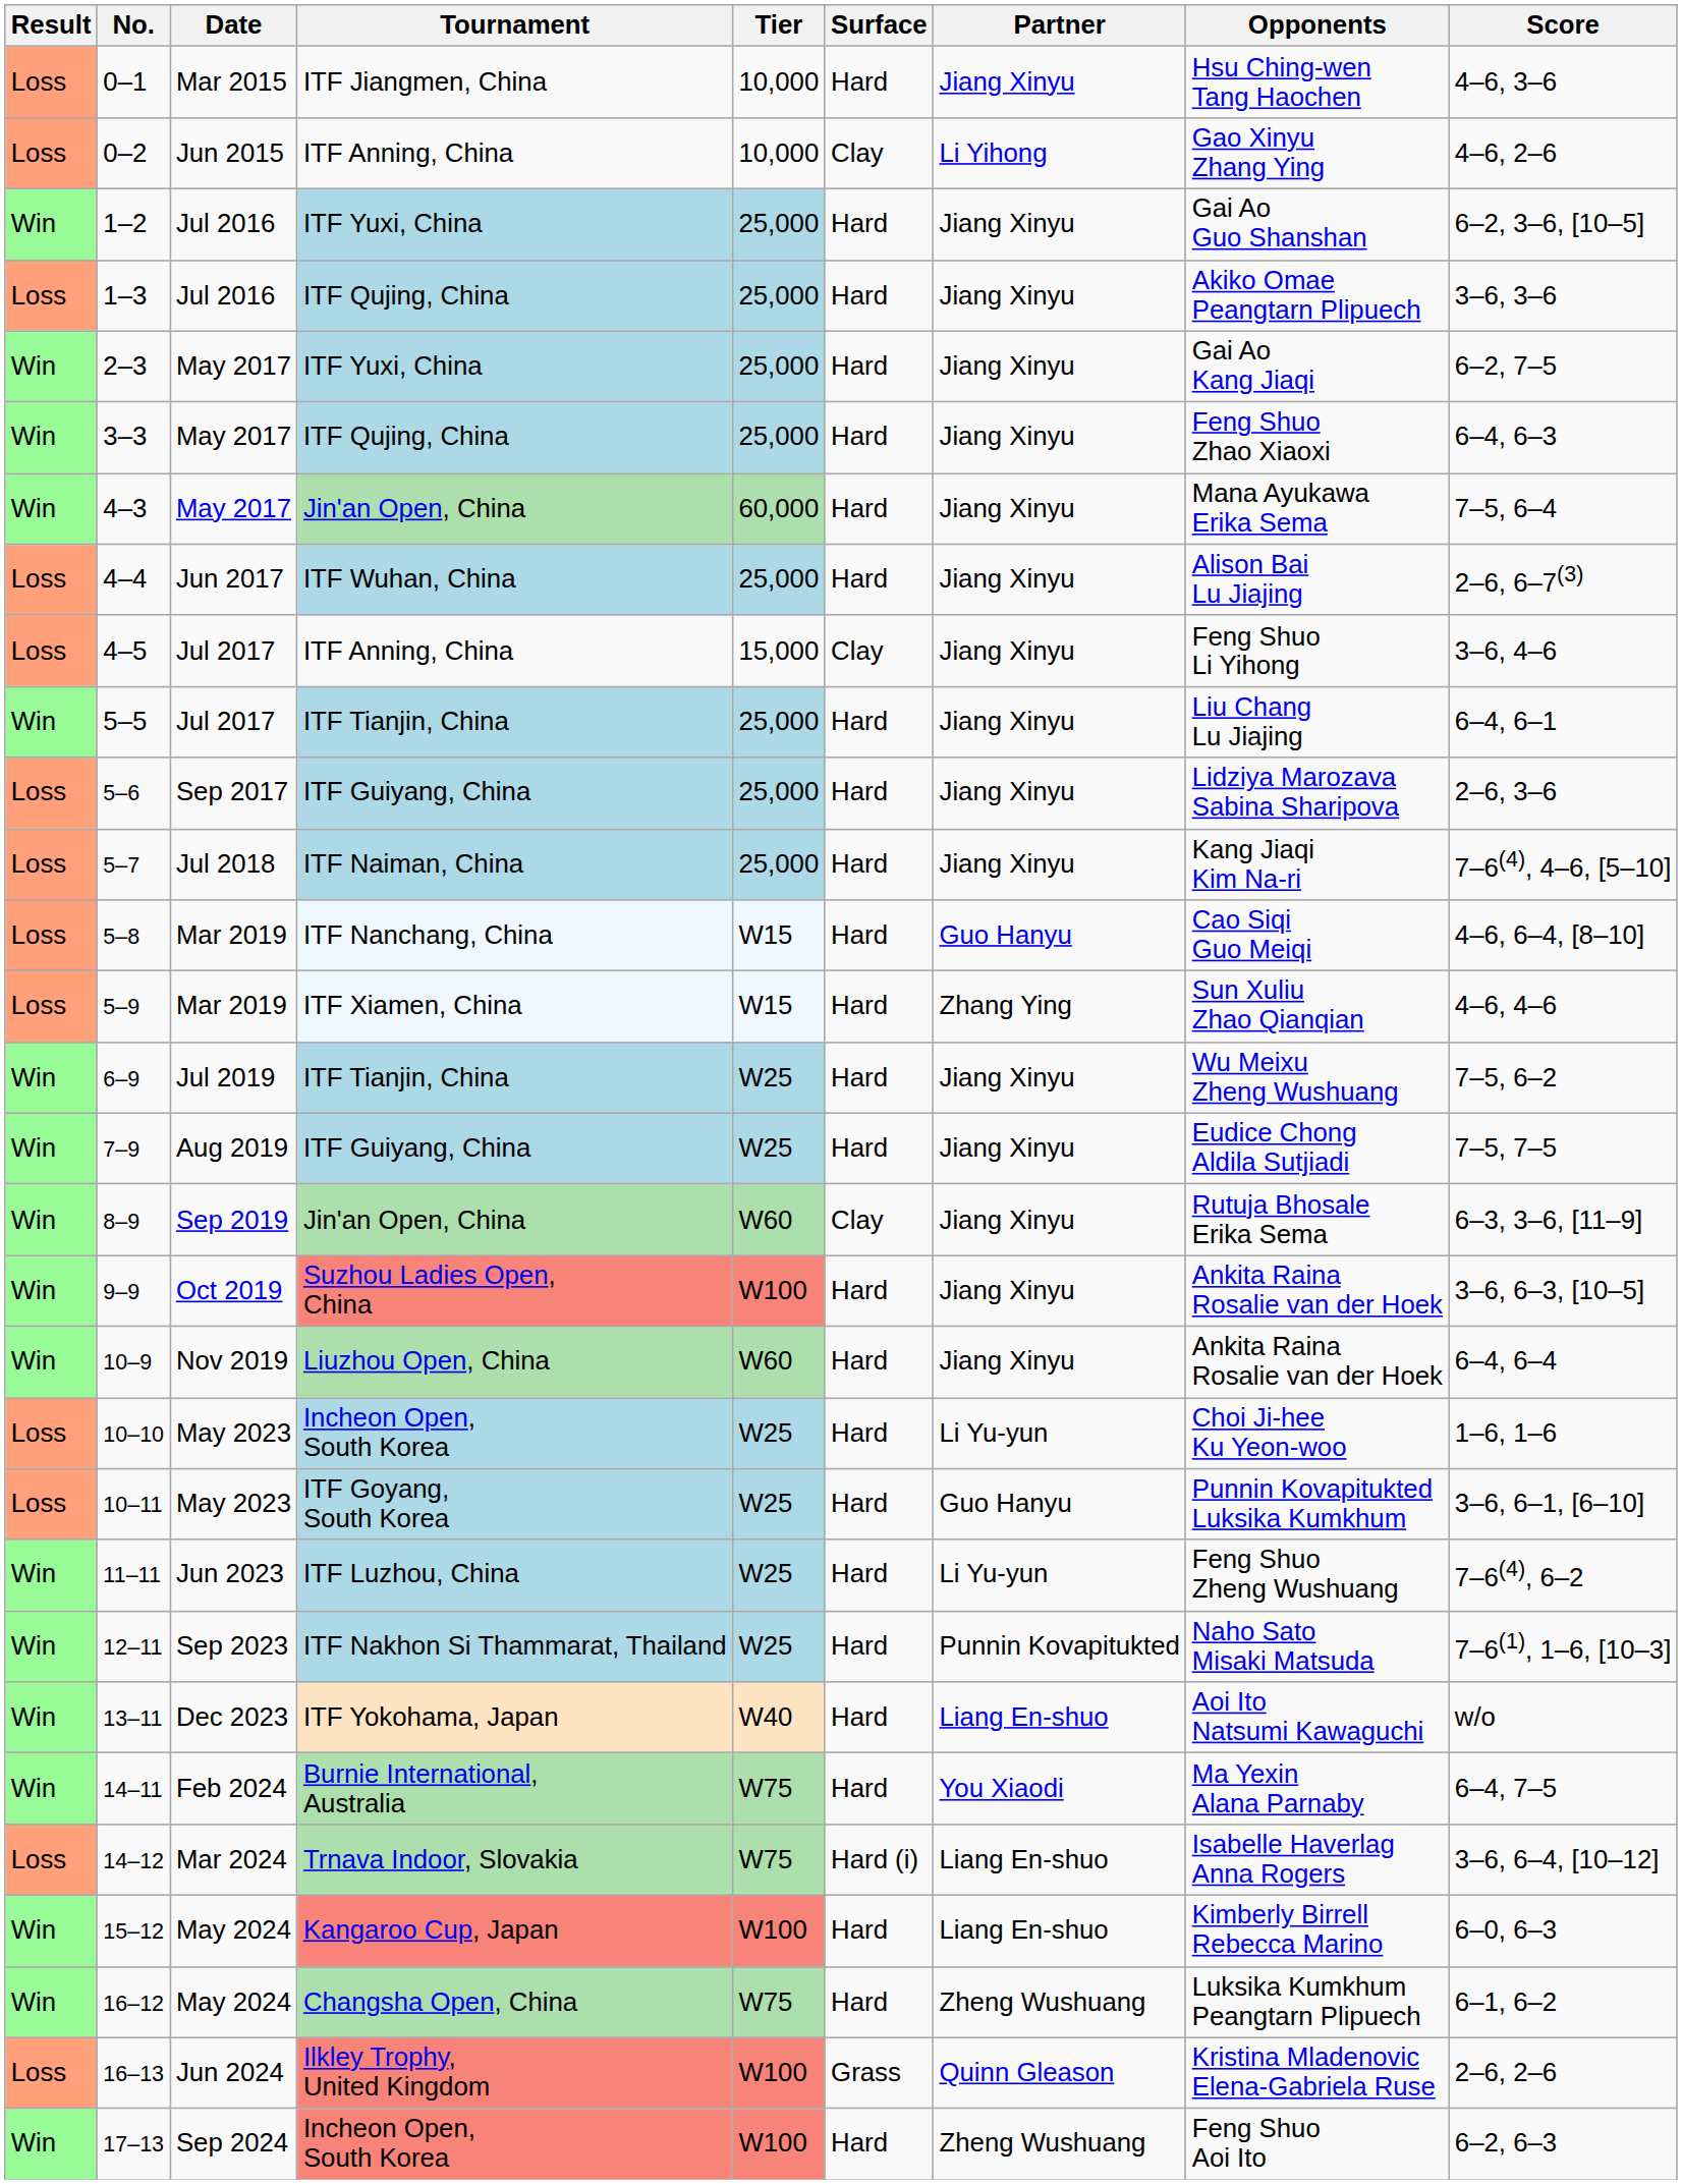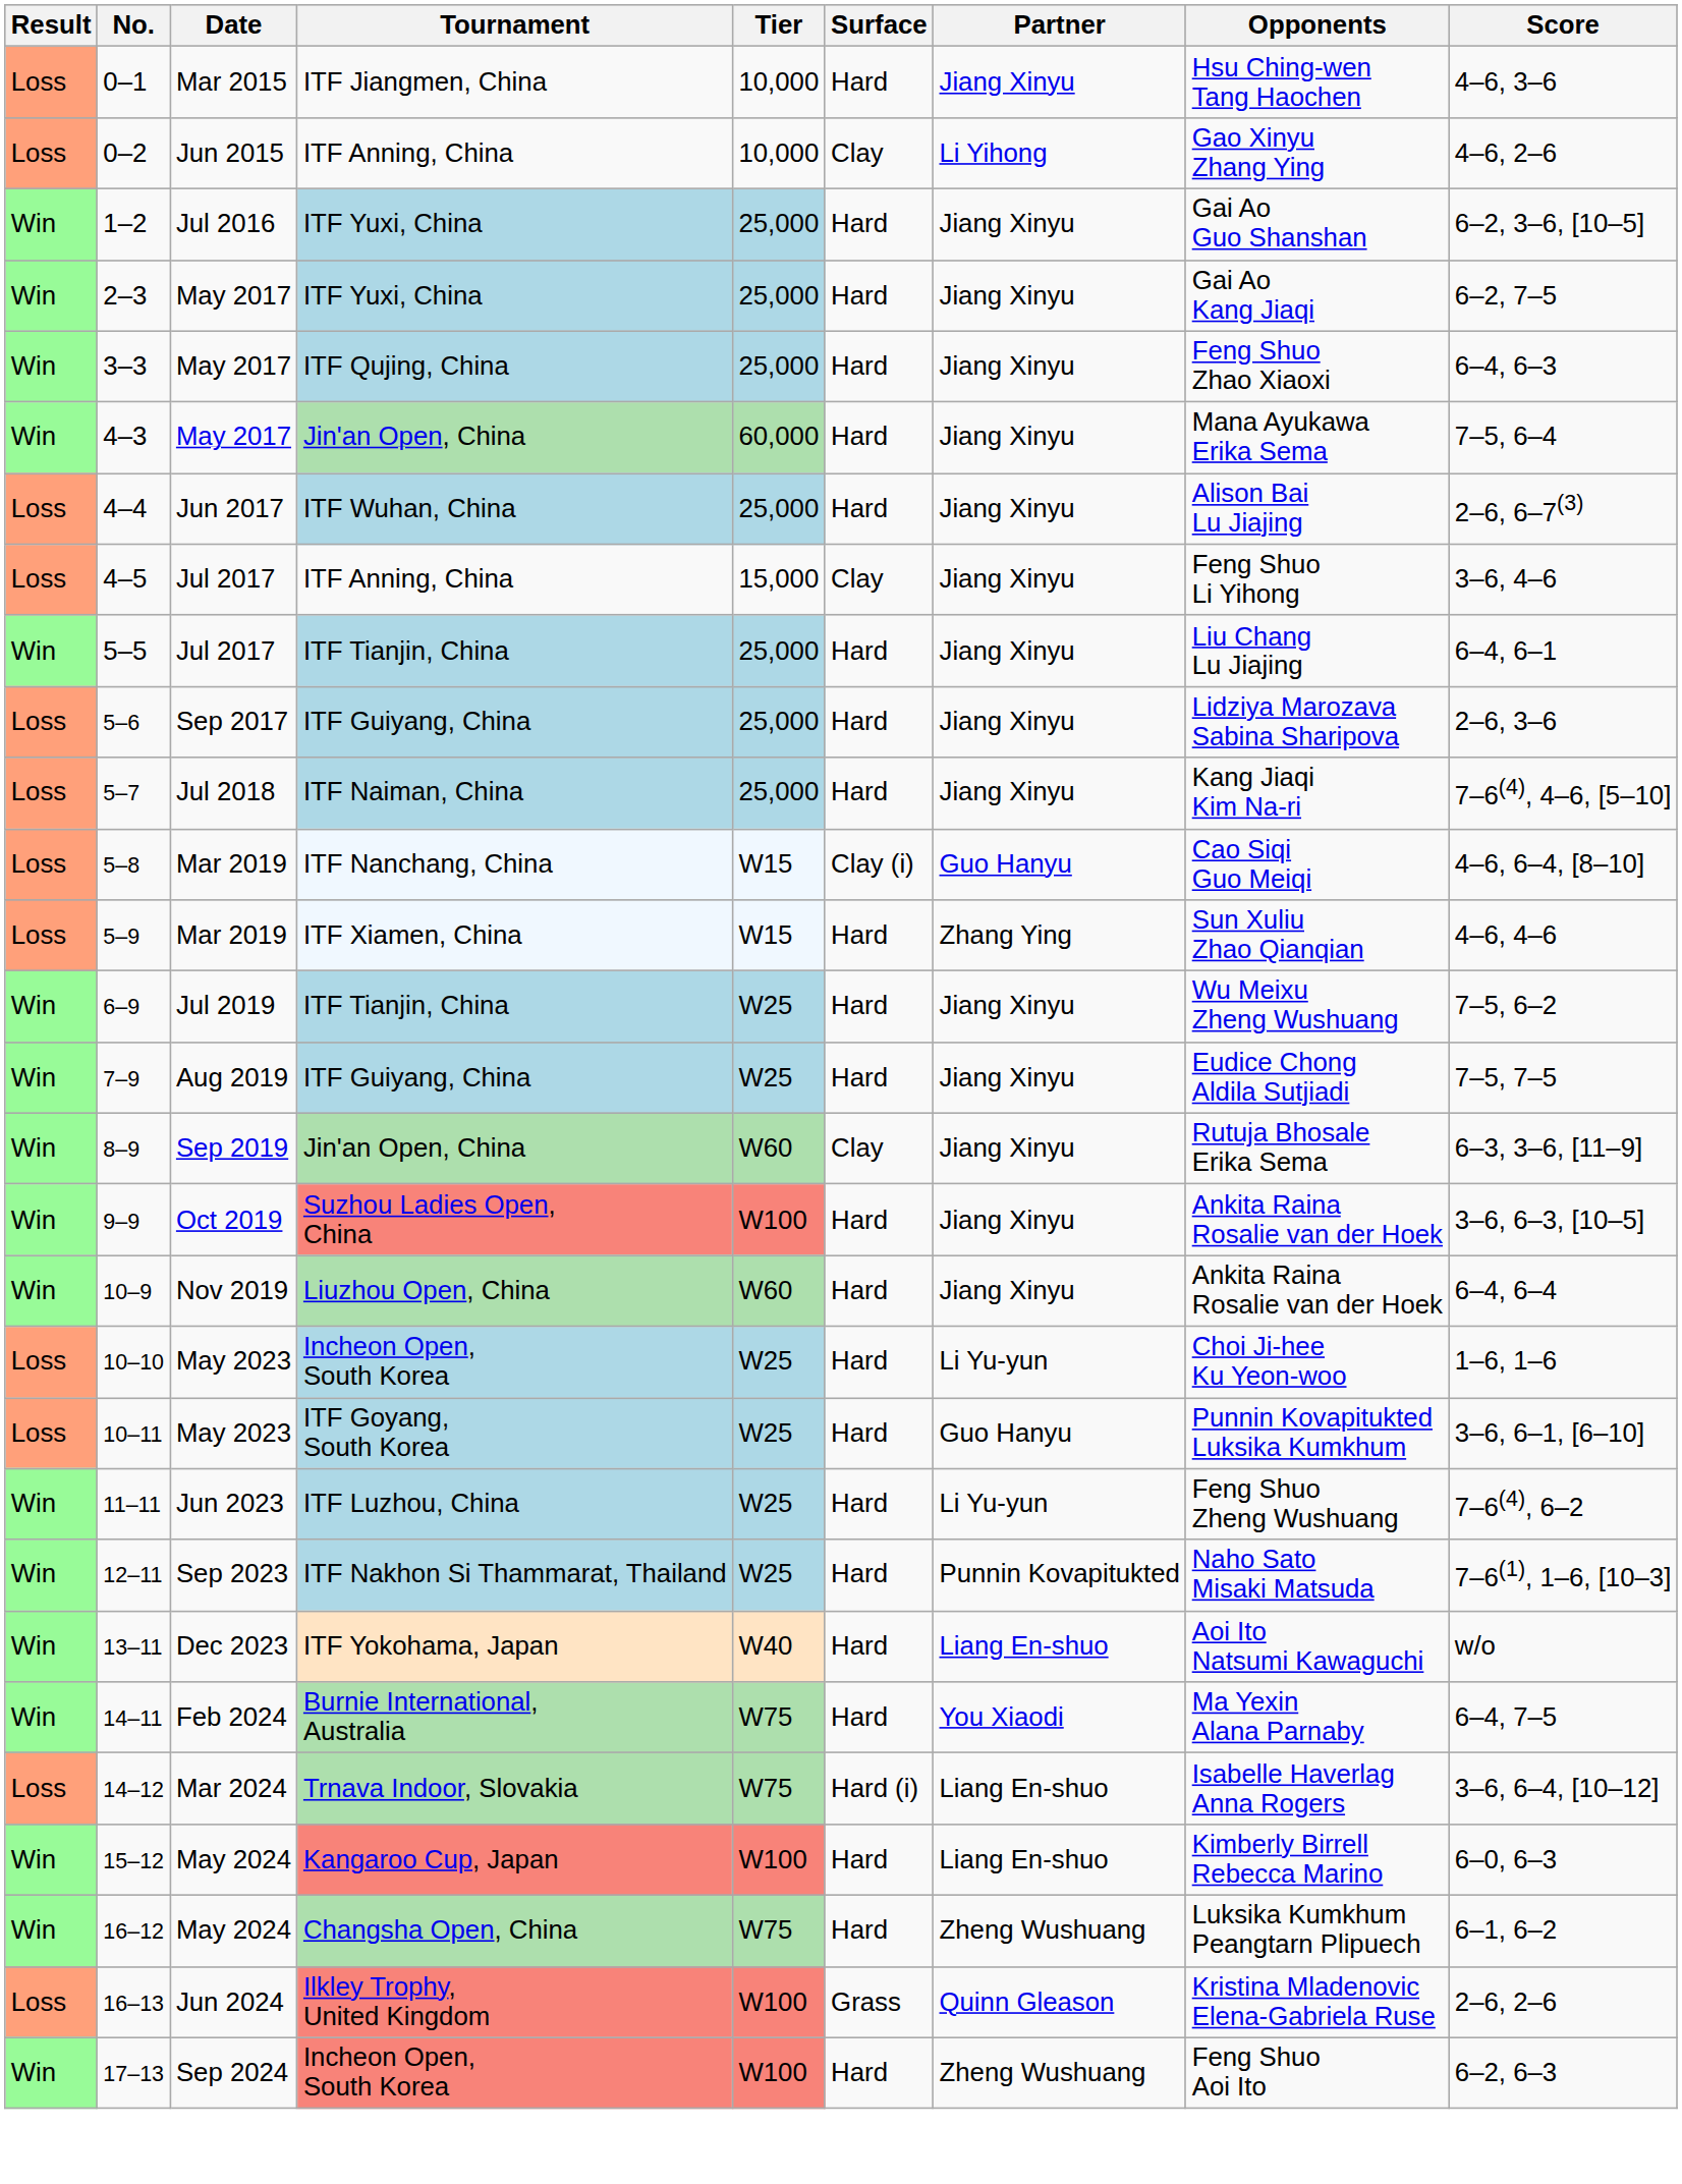- row: Loss | 1–3 | Jul 2016 | ITF Qujing, China | 25,000 | Hard | Jiang Xinyu | Akiko Omae Peangtarn Plipuech | 3–6, 3–6
5–8 | Surface: Hard -> Clay (i)
